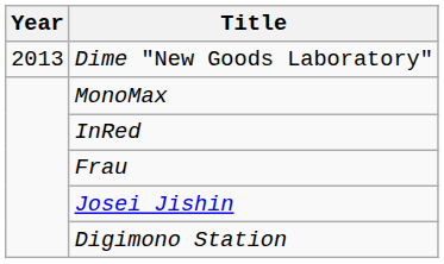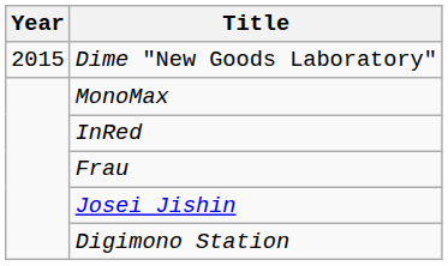Dime "New Goods Laboratory" | Year: 2013 -> 2015
